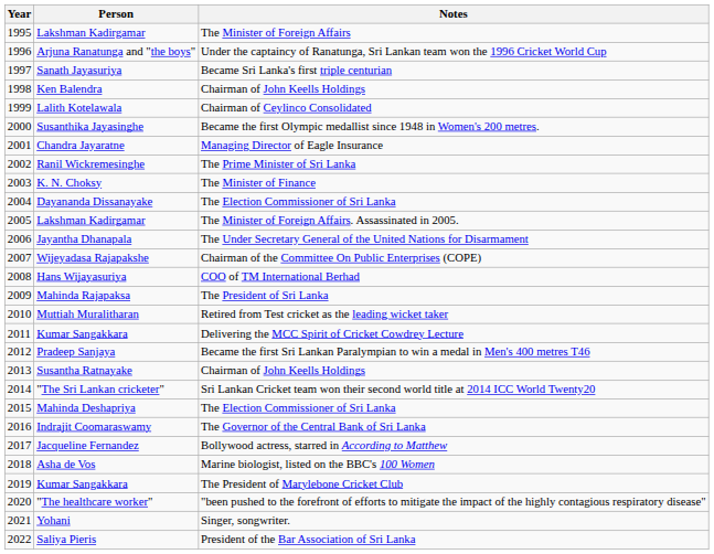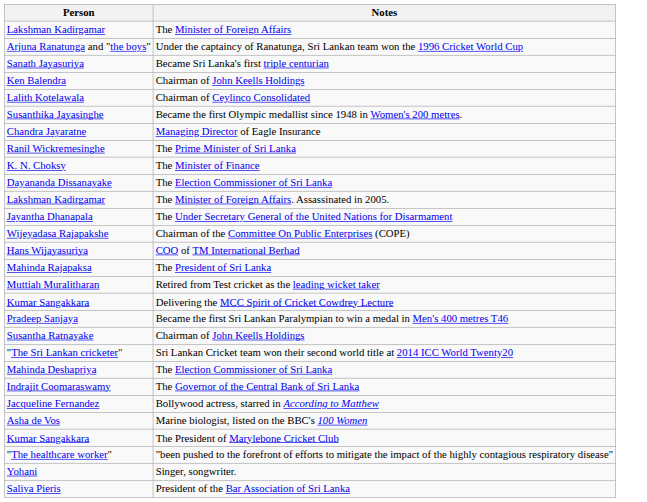- column: Year | 1995 | 1996 | 1997 | 1998 | 1999 | 2000 | 2001 | 2002 | 2003 | 2004 | 2005 | 2006 | 2007 | 2008 | 2009 | 2010 | 2011 | 2012 | 2013 | 2014 | 2015 | 2016 | 2017 | 2018 | 2019 | 2020 | 2021 | 2022
